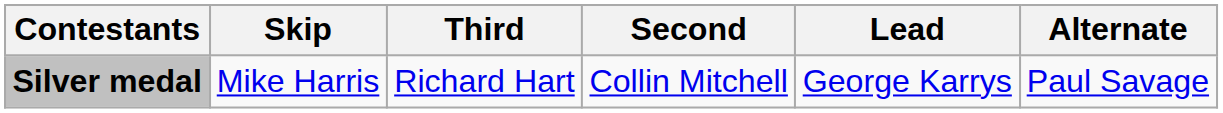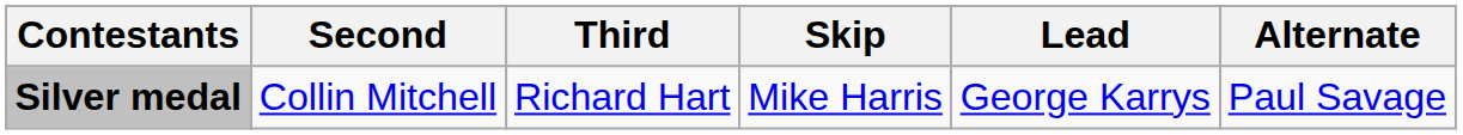columns swapped: Skip <-> Second
